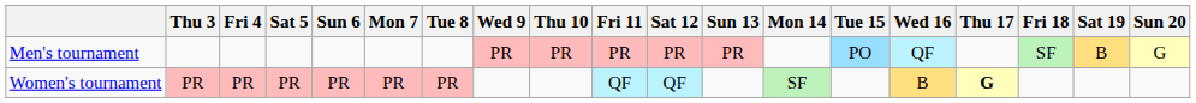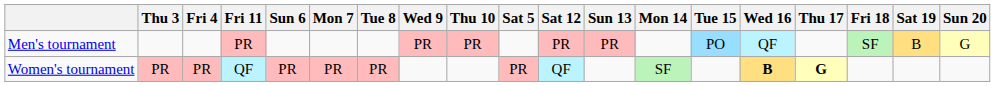columns swapped: Sat 5 <-> Fri 11
Women's tournament | Wed 16: normal -> bold
